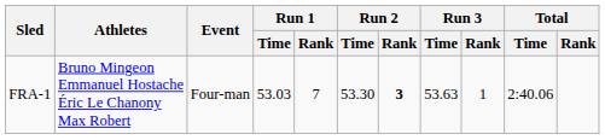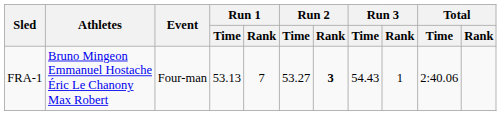FRA-1 | Run 1 / Time: 53.03 -> 53.13
FRA-1 | Run 2 / Time: 53.30 -> 53.27
FRA-1 | Run 3 / Time: 53.63 -> 54.43
